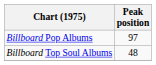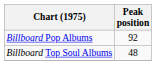Billboard Pop Albums | Peak position: 97 -> 92
